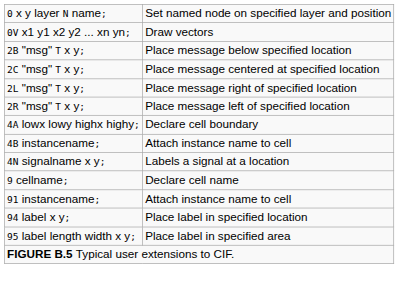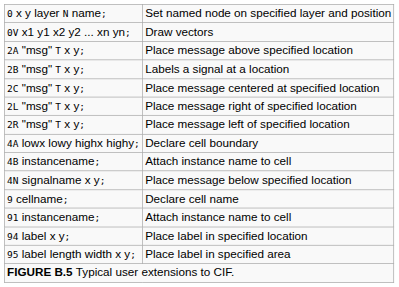+ row: 2A "msg" T x y; | Place message above specified location
2B "msg" T x y; | column 2: Place message below specified location -> Labels a signal at a location
4N signalname x y; | column 2: Labels a signal at a location -> Place message below specified location
